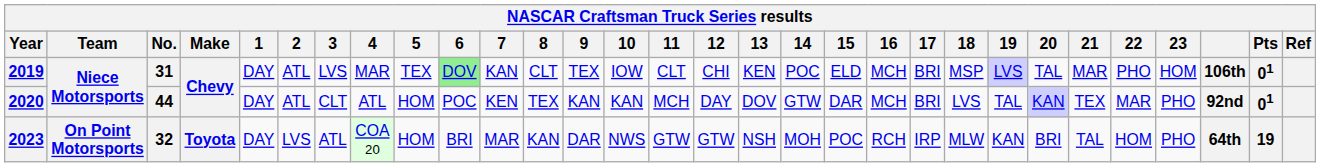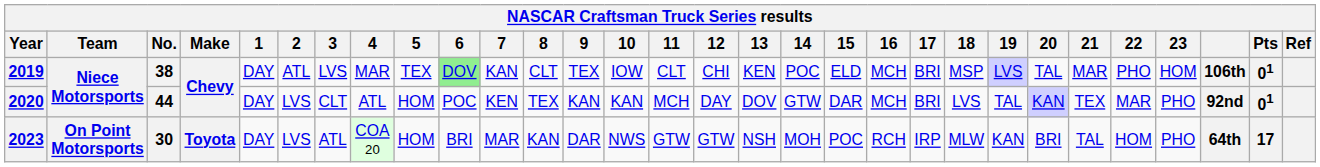2019 | No.: 31 -> 38
2020 | 2: ATL -> LVS
2023 | No.: 32 -> 30
2023 | Pts: 19 -> 17
